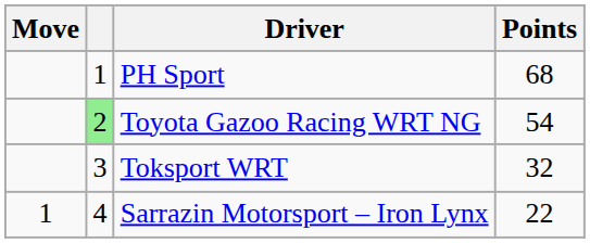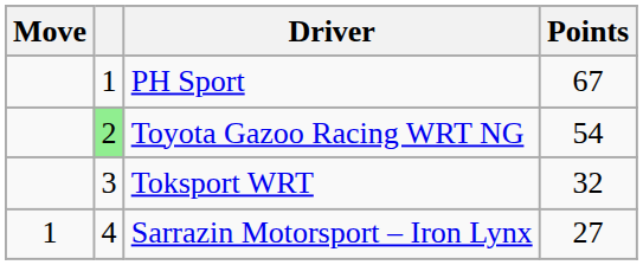PH Sport | Points: 68 -> 67
Sarrazin Motorsport – Iron Lynx | Points: 22 -> 27
